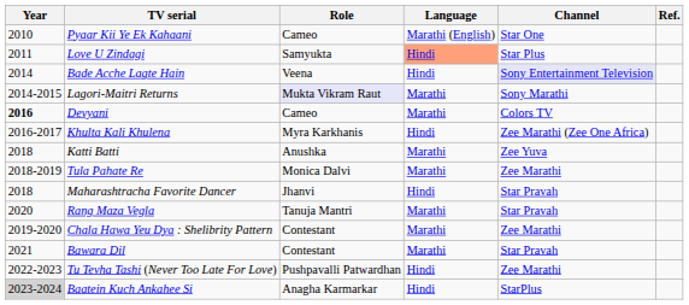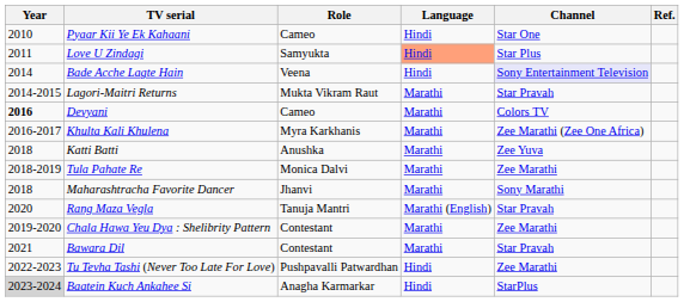Pyaar Kii Ye Ek Kahaani | Language: Marathi (English) -> Hindi
Lagori-Maitri Returns | Role: lavender background -> no background
Lagori-Maitri Returns | Channel: Sony Marathi -> Star Pravah
Khulta Kali Khulena | Language: Hindi -> Marathi
Maharashtracha Favorite Dancer | Language: Hindi -> Marathi
Maharashtracha Favorite Dancer | Channel: Star Pravah -> Sony Marathi
Rang Maza Vegla | Language: Marathi -> Marathi (English)
